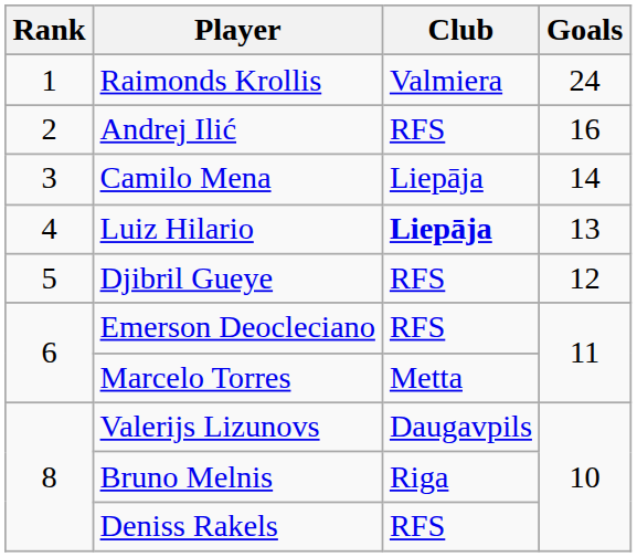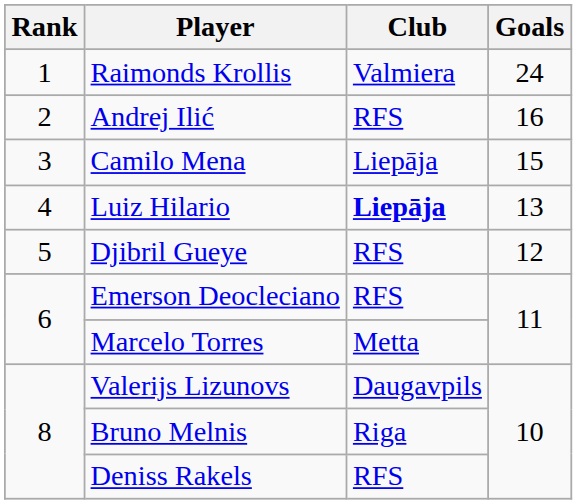Camilo Mena | Goals: 14 -> 15
